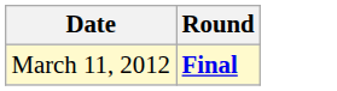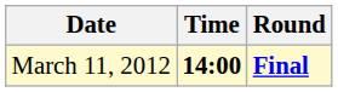+ column: Time | 14:00
